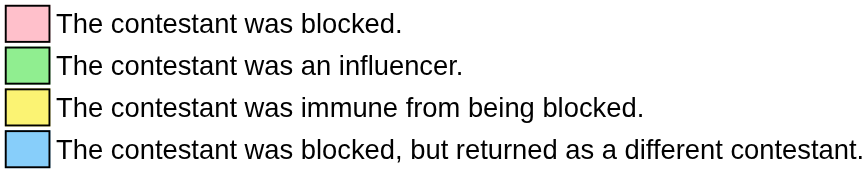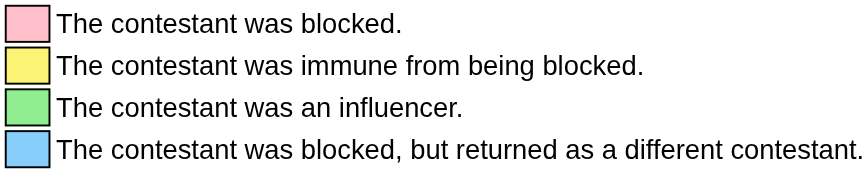rows swapped: The contestant was an influencer. <-> The contestant was immune from being blocked.
